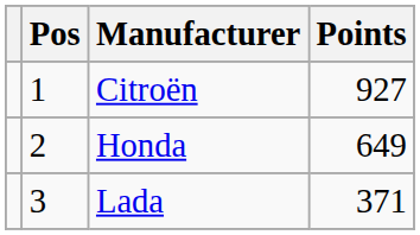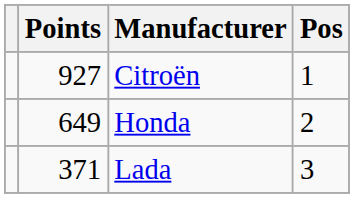columns swapped: Pos <-> Points
